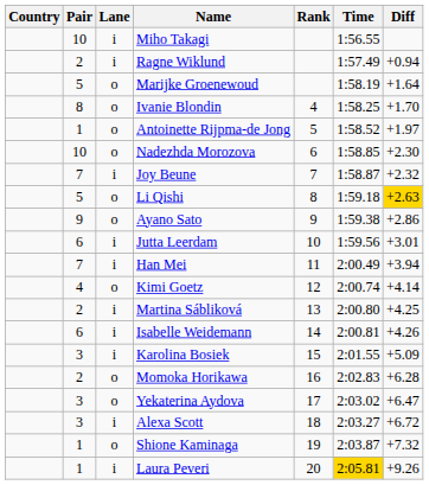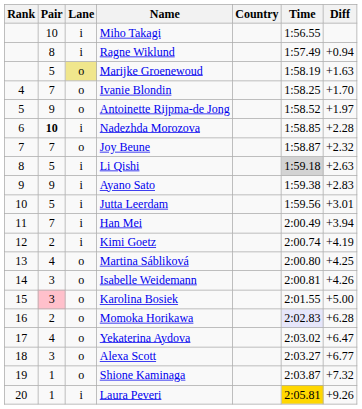columns swapped: Rank <-> Country
Ragne Wiklund | Pair: 2 -> 8
Marijke Groenewoud | Lane: no background -> khaki background
Marijke Groenewoud | Diff: +1.64 -> +1.63
Ivanie Blondin | Pair: 8 -> 7
Antoinette Rijpma-de Jong | Pair: 1 -> 9
Nadezhda Morozova | Pair: normal -> bold
Nadezhda Morozova | Lane: o -> i
Nadezhda Morozova | Diff: +2.30 -> +2.28
Joy Beune | Lane: i -> o
Li Qishi | Lane: o -> i
Li Qishi | Time: no background -> lightgrey background
Li Qishi | Diff: gold background -> no background
Ayano Sato | Lane: o -> i
Ayano Sato | Diff: +2.86 -> +2.83
Jutta Leerdam | Pair: 6 -> 5
Kimi Goetz | Pair: 4 -> 2
Kimi Goetz | Lane: o -> i
Kimi Goetz | Diff: +4.14 -> +4.19
Martina Sábliková | Pair: 2 -> 4
Martina Sábliková | Lane: i -> o
Isabelle Weidemann | Pair: 6 -> 3
Isabelle Weidemann | Lane: i -> o
Karolina Bosiek | Pair: no background -> pink background
Karolina Bosiek | Lane: i -> o
Karolina Bosiek | Diff: +5.09 -> +5.00
Momoka Horikawa | Time: no background -> lavender background
Yekaterina Aydova | Pair: 3 -> 4
Alexa Scott | Lane: i -> o
Alexa Scott | Diff: +6.72 -> +6.77
